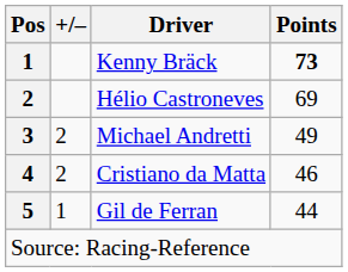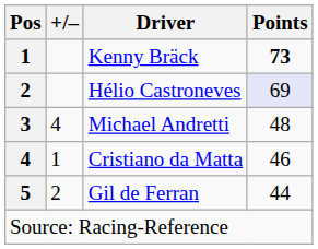Hélio Castroneves | Points: no background -> lavender background
Michael Andretti | +/–: 2 -> 4
Michael Andretti | Points: 49 -> 48
Cristiano da Matta | +/–: 2 -> 1
Gil de Ferran | +/–: 1 -> 2
